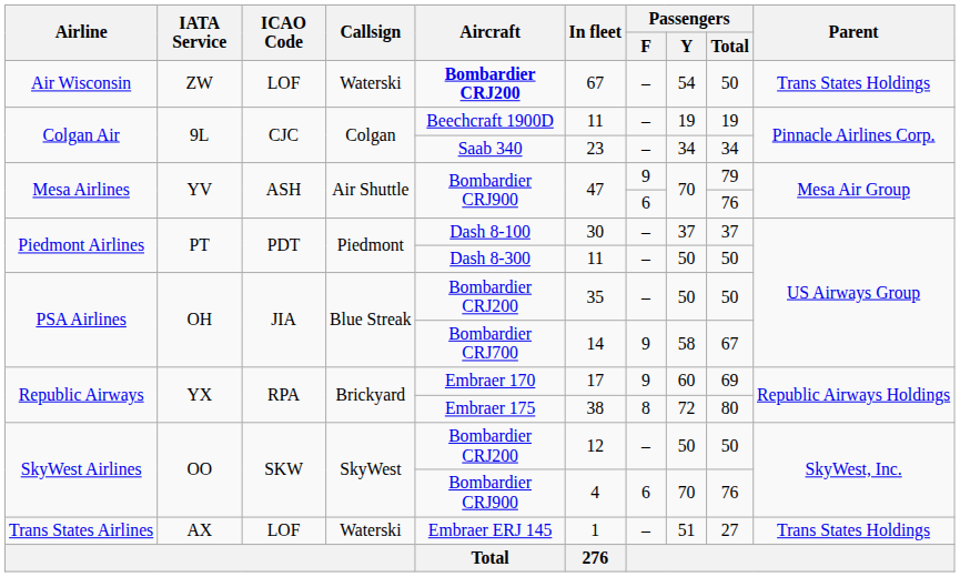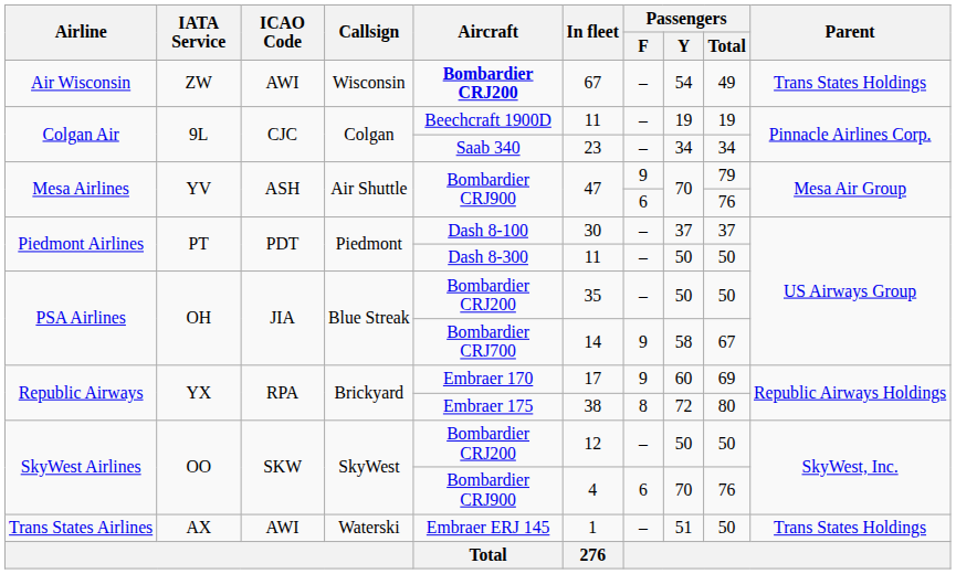Air Wisconsin | ICAO Code: LOF -> AWI
Air Wisconsin | Callsign: Waterski -> Wisconsin
Air Wisconsin | Passengers / Total: 50 -> 49
Trans States Airlines | ICAO Code: LOF -> AWI
Trans States Airlines | Passengers / Total: 27 -> 50
